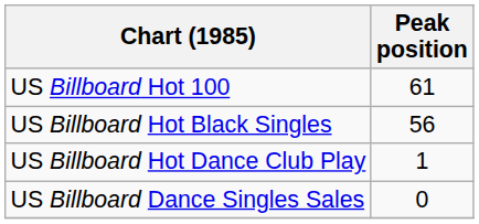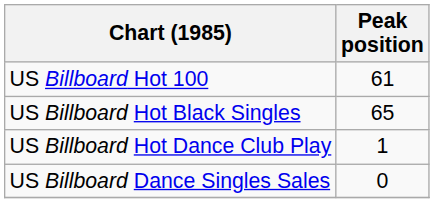US Billboard Hot Black Singles | Peak position: 56 -> 65
